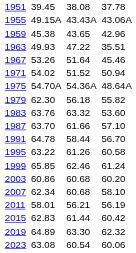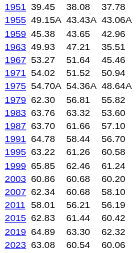1963 | column 5: 47.22 -> 47.21
1967 | column 3: 53.26 -> 53.27
1979 | column 5: 56.18 -> 56.81
